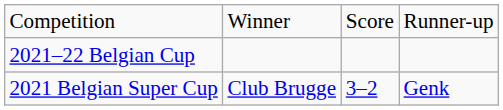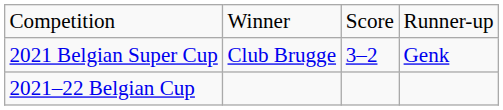rows swapped: 2021–22 Belgian Cup <-> 2021 Belgian Super Cup
